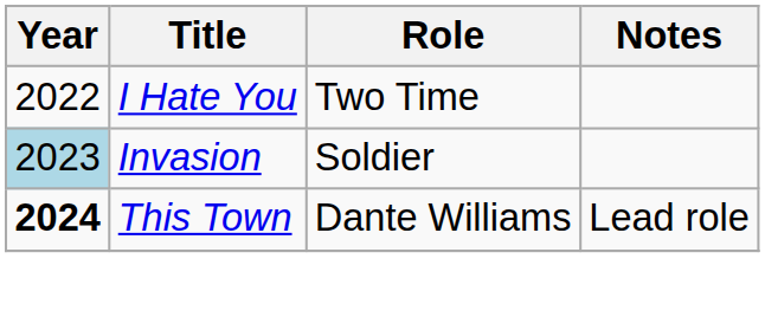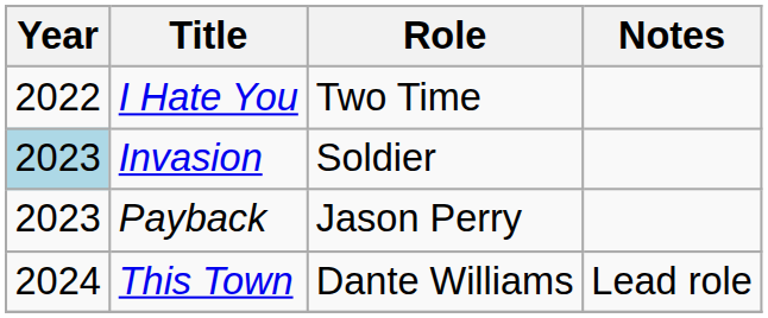+ row: 2023 | Payback | Jason Perry
This Town | Year: bold -> normal
